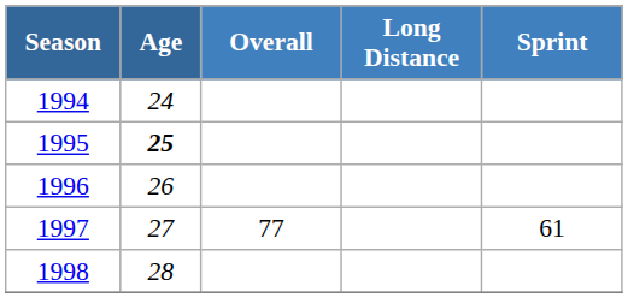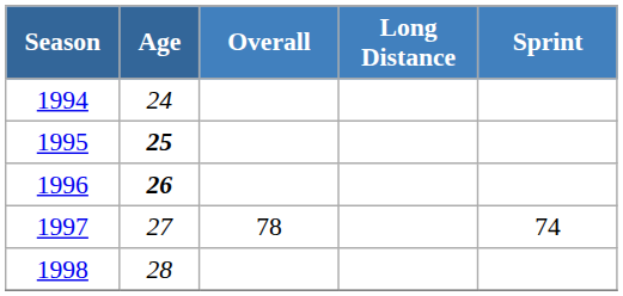1996 | Age: normal -> bold
1997 | Overall: 77 -> 78
1997 | Sprint: 61 -> 74
